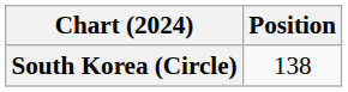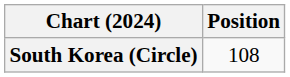South Korea (Circle) | Position: 138 -> 108
